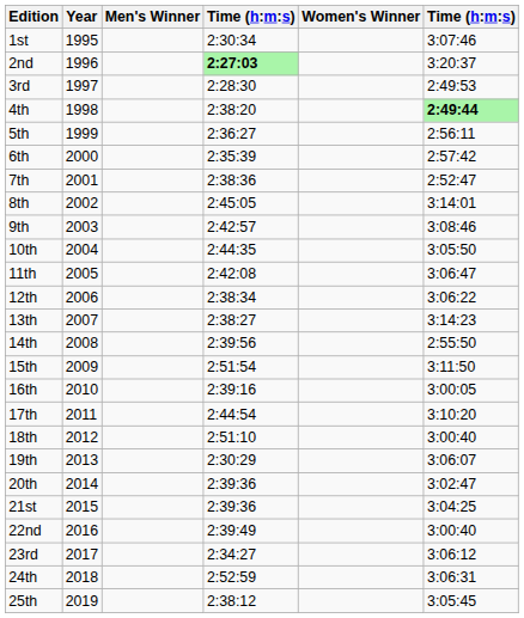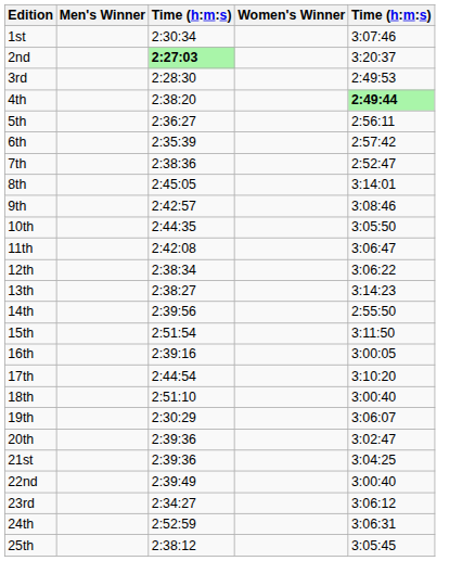- column: Year | 1995 | 1996 | 1997 | 1998 | 1999 | 2000 | 2001 | 2002 | 2003 | 2004 | 2005 | 2006 | 2007 | 2008 | 2009 | 2010 | 2011 | 2012 | 2013 | 2014 | 2015 | 2016 | 2017 | 2018 | 2019
